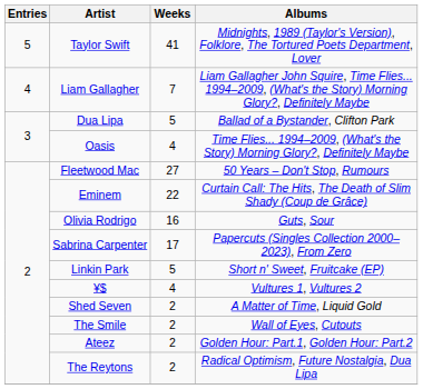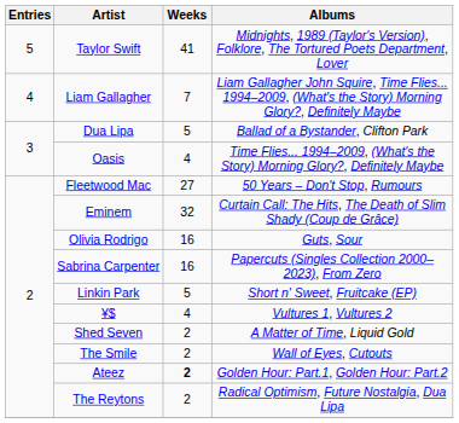Eminem | Weeks: 22 -> 32
Sabrina Carpenter | Weeks: 17 -> 16
Ateez | Weeks: normal -> bold
